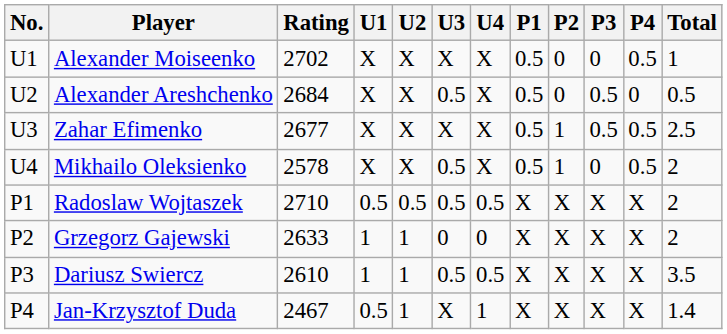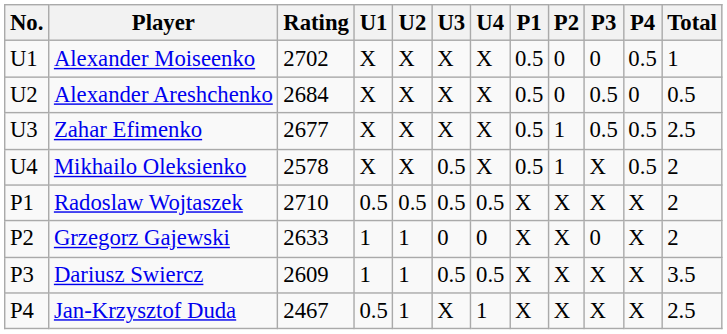Alexander Areshchenko | U3: 0.5 -> X
Mikhailo Oleksienko | P3: 0 -> X
Grzegorz Gajewski | P3: X -> 0
Dariusz Swiercz | Rating: 2610 -> 2609
Jan-Krzysztof Duda | Total: 1.4 -> 2.5
